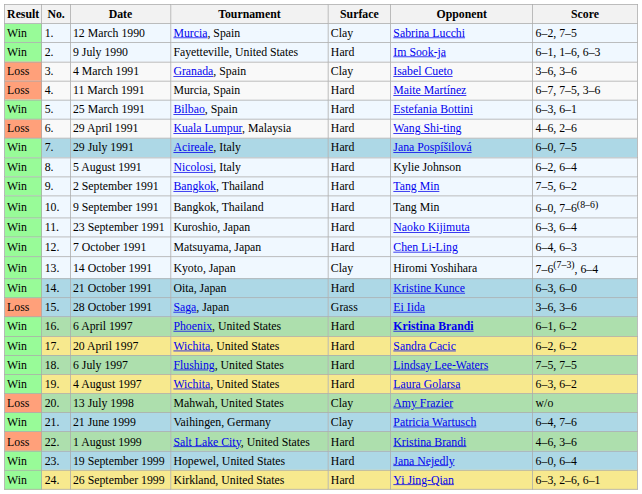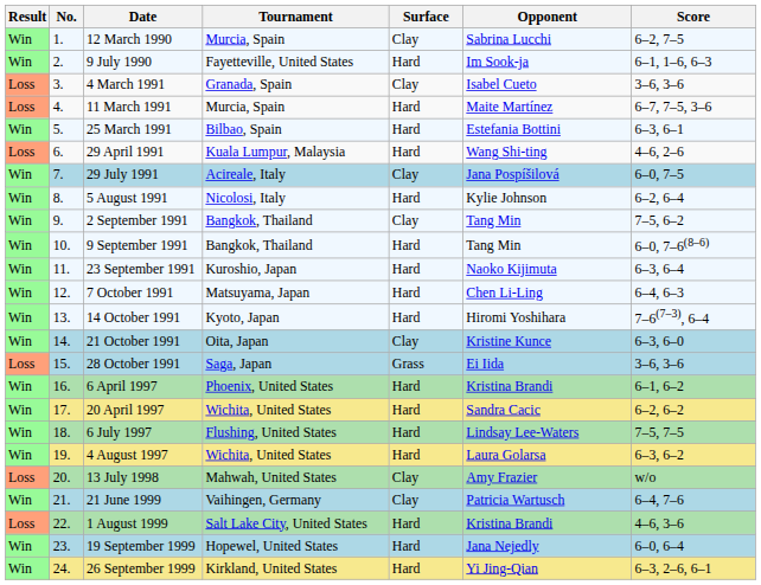29 July 1991 | Surface: Hard -> Clay
2 September 1991 | Surface: Hard -> Clay
14 October 1991 | Surface: Clay -> Hard
21 October 1991 | Surface: Hard -> Clay
6 April 1997 | Opponent: bold -> normal
